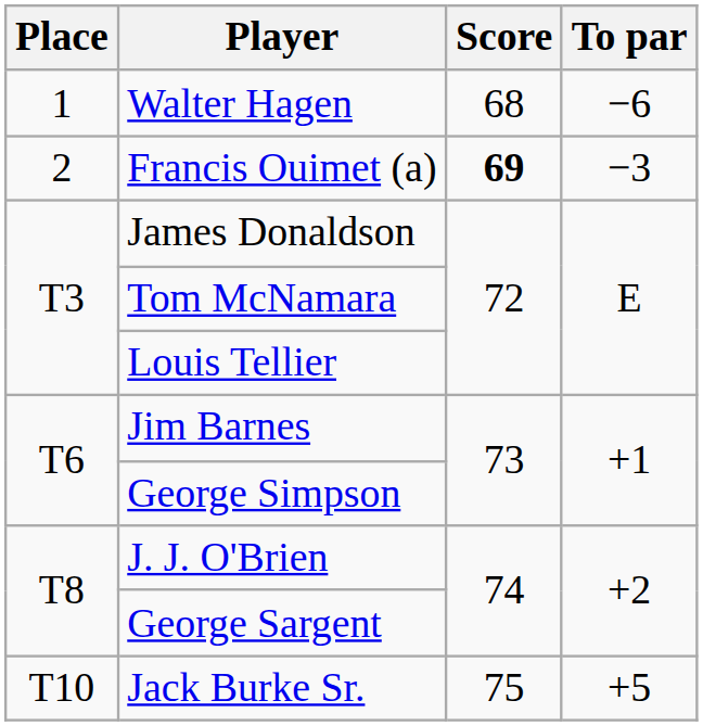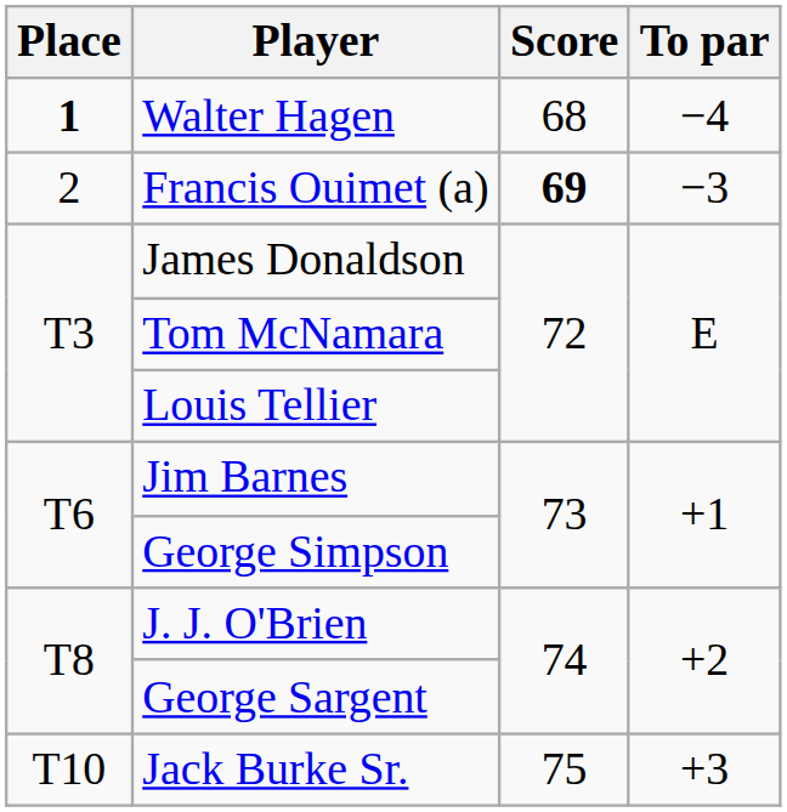Walter Hagen | Place: normal -> bold
Walter Hagen | To par: −6 -> −4
Jack Burke Sr. | To par: +5 -> +3
